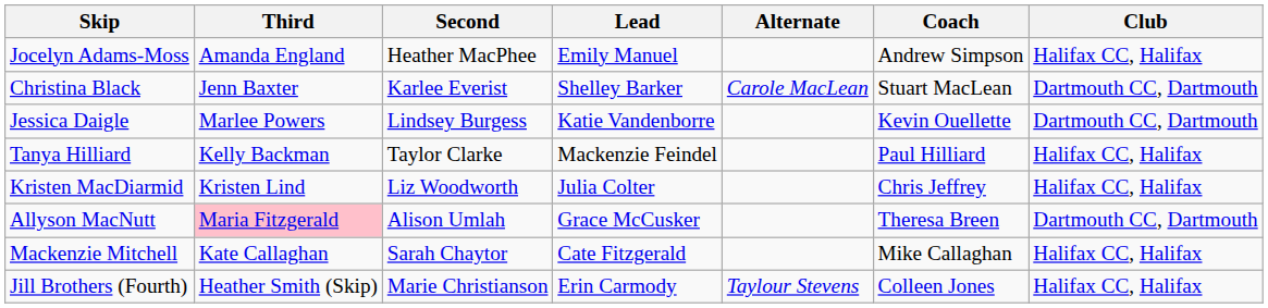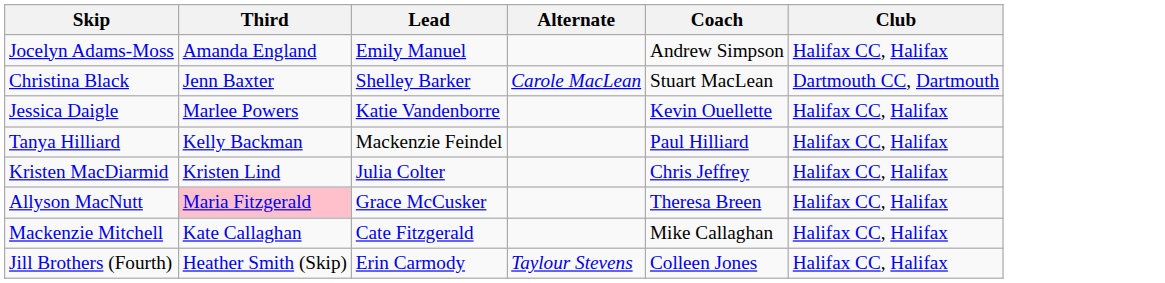- column: Second | Heather MacPhee | Karlee Everist | Lindsey Burgess | Taylor Clarke | Liz Woodworth | Alison Umlah | Sarah Chaytor | Marie Christianson
Jessica Daigle | Club: Dartmouth CC, Dartmouth -> Halifax CC, Halifax
Allyson MacNutt | Club: Dartmouth CC, Dartmouth -> Halifax CC, Halifax
